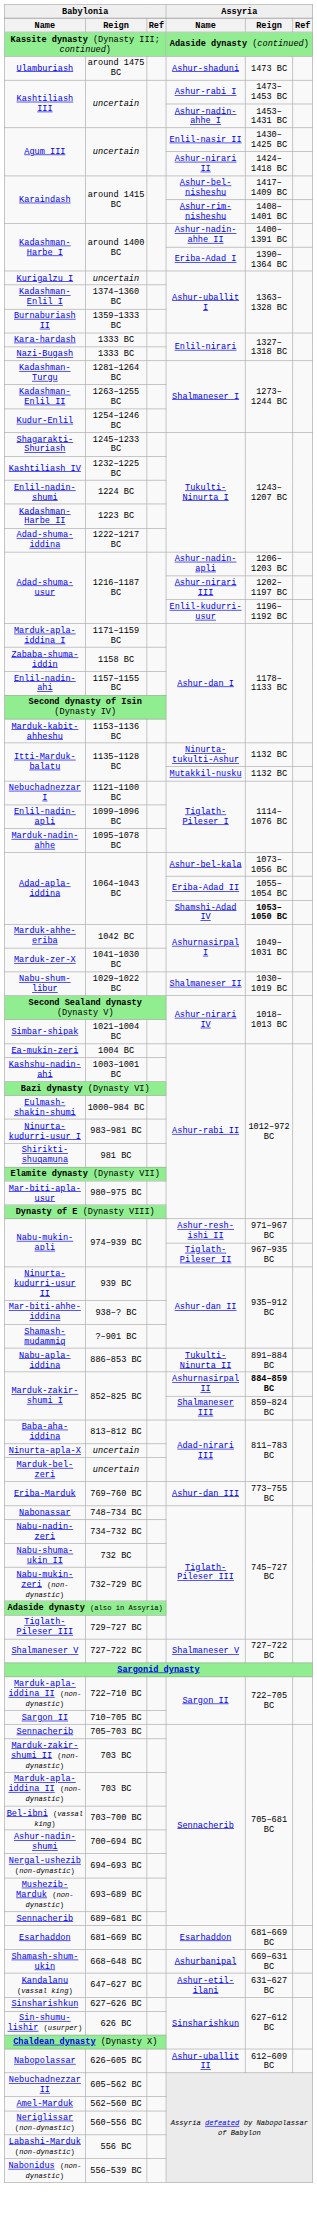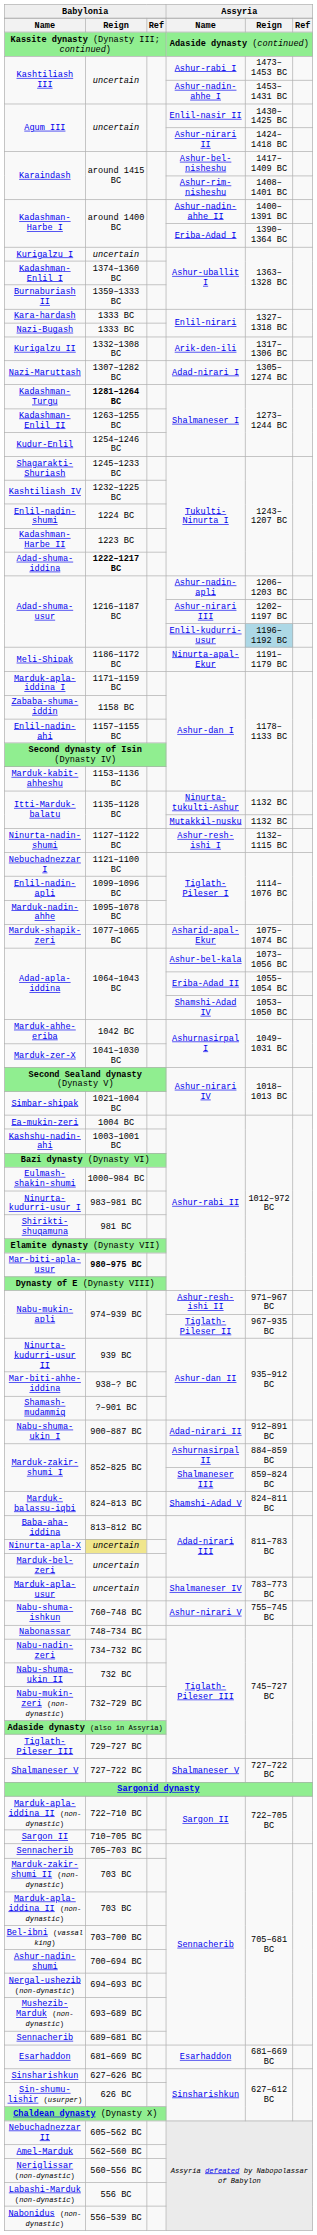- row: Ulamburiash | around 1475 BC | Ashur-shaduni | 1473 BC
+ row: Kurigalzu II | 1332–1308 BC | Arik-den-ili | 1317–1306 BC
+ row: Nazi-Maruttash | 1307–1282 BC | Adad-nirari I | 1305–1274 BC
Kadashman-Turgu | column 2: normal -> bold
Adad-shuma-iddina | column 2: normal -> bold
Adad-shuma-usur / Enlil-kudurri-usur | column 5: no background -> lightblue background
+ row: Meli-Shipak | 1186–1172 BC | Ninurta-apal-Ekur | 1191–1179 BC
+ row: Ninurta-nadin-shumi | 1127–1122 BC | Ashur-resh-ishi I | 1132–1115 BC
+ row: Marduk-shapik-zeri | 1077–1065 BC | Asharid-apal-Ekur | 1075–1074 BC
Adad-apla-iddina / Shamshi-Adad IV | column 5: bold -> normal
- row: Nabu-shum-libur | 1029–1022 BC | Shalmaneser II | 1030–1019 BC
Mar-biti-apla-usur | column 2: normal -> bold
+ row: Nabu-shuma-ukin I | 900–887 BC | Adad-nirari II | 912–891 BC
- row: Nabu-apla-iddina | 886–853 BC | Tukulti-Ninurta II | 891–884 BC
Marduk-zakir-shumi I / Ashurnasirpal II | column 5: bold -> normal
+ row: Marduk-balassu-iqbi | 824–813 BC | Shamshi-Adad V | 824–811 BC
Ninurta-apla-X | column 2: no background -> khaki background
+ row: Marduk-apla-usur | uncertain | Shalmaneser IV | 783–773 BC
- row: Eriba-Marduk | 769–760 BC | Ashur-dan III | 773–755 BC
+ row: Nabu-shuma-ishkun | 760–748 BC | Ashur-nirari V | 755–745 BC
- row: Shamash-shum-ukin | 668–648 BC | Ashurbanipal | 669–631 BC
- row: Kandalanu (vassal king) | 647–627 BC | Ashur-etil-ilani | 631–627 BC
- row: Nabopolassar | 626–605 BC | Ashur-uballit II | 612–609 BC
